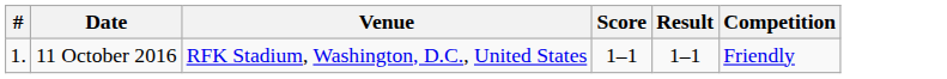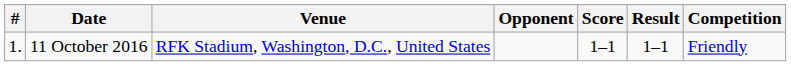+ column: Opponent
